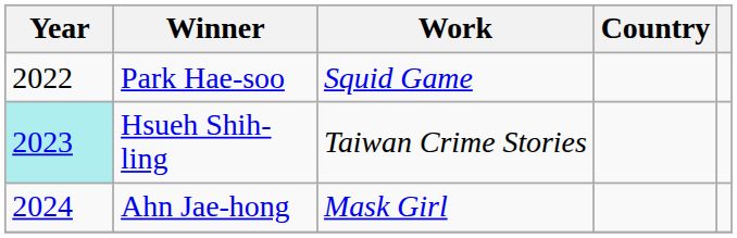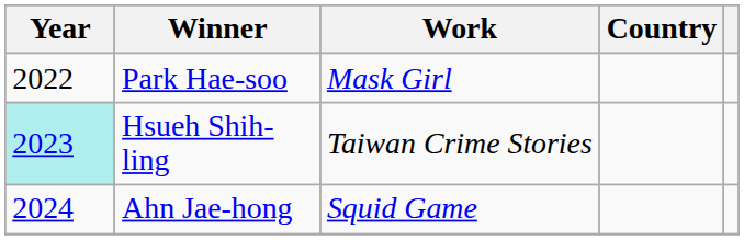Park Hae-soo | Work: Squid Game -> Mask Girl
Ahn Jae-hong | Work: Mask Girl -> Squid Game
